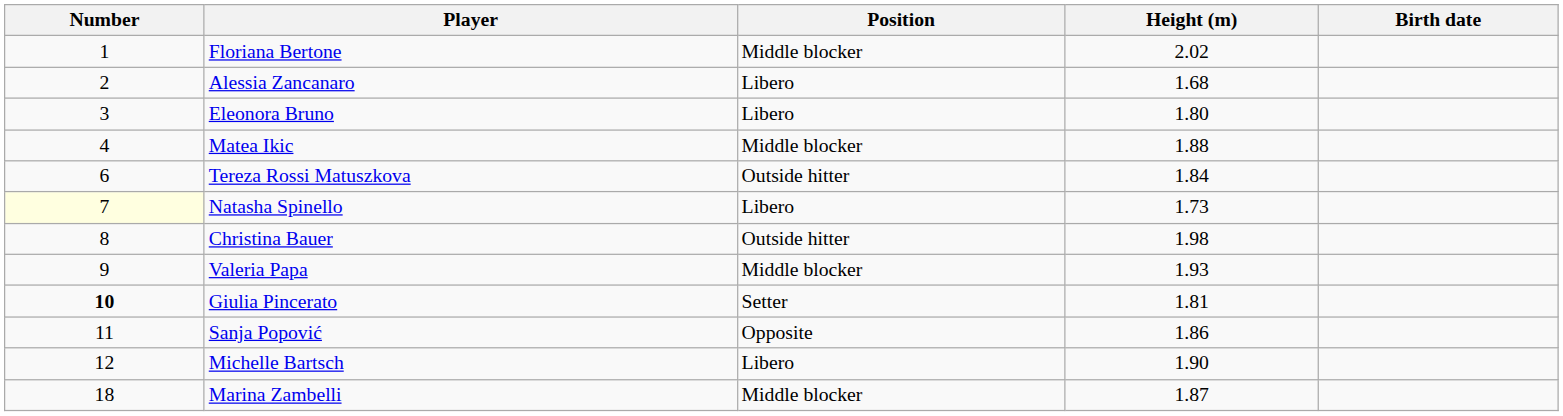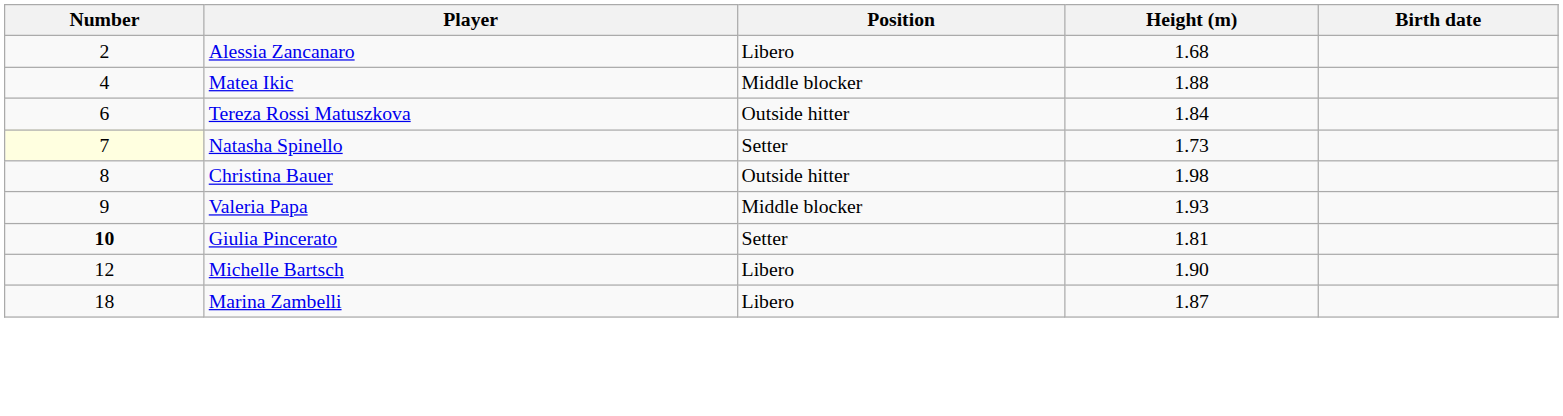- row: 1 | Floriana Bertone | Middle blocker | 2.02
- row: 3 | Eleonora Bruno | Libero | 1.80
Natasha Spinello | Position: Libero -> Setter
- row: 11 | Sanja Popović | Opposite | 1.86
Marina Zambelli | Position: Middle blocker -> Libero
